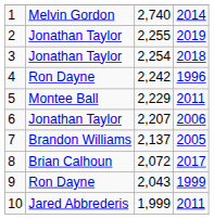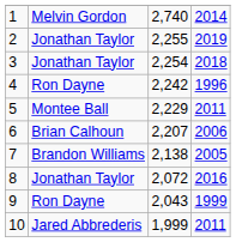6 | column 2: Jonathan Taylor -> Brian Calhoun
7 | column 3: 2,137 -> 2,138
8 | column 2: Brian Calhoun -> Jonathan Taylor
8 | column 4: 2017 -> 2016
